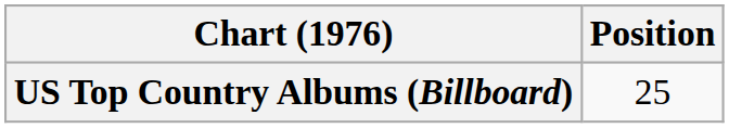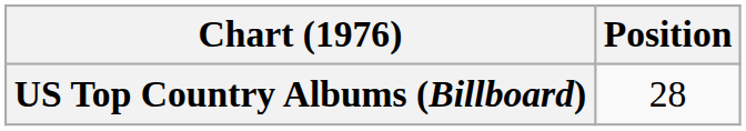US Top Country Albums (Billboard) | Position: 25 -> 28
